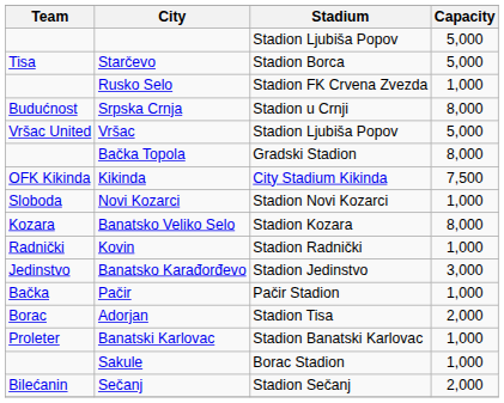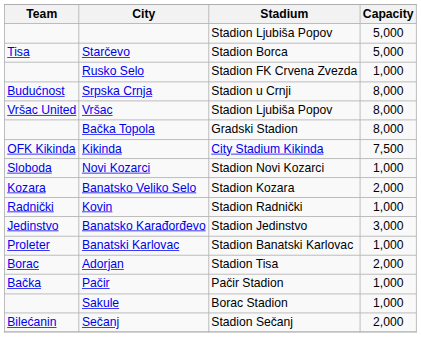Vršac | Capacity: 5,000 -> 8,000
Banatsko Veliko Selo | Capacity: 8,000 -> 2,000
rows swapped: Pačir <-> Banatski Karlovac
